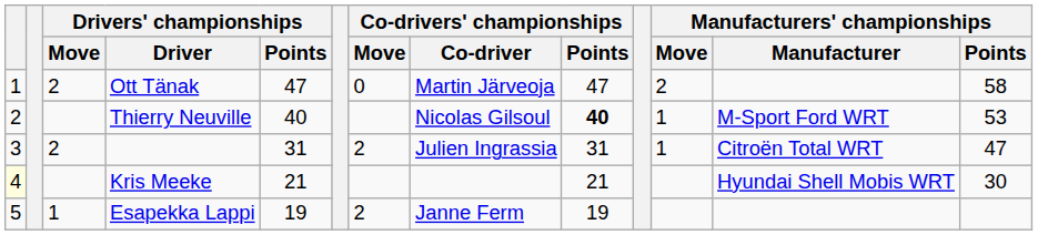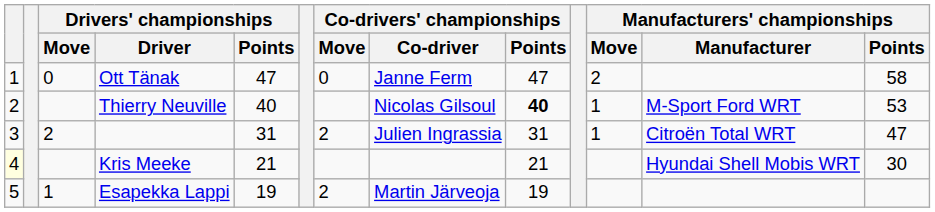Ott Tänak | Drivers' championships / Move: 2 -> 0
Ott Tänak | Co-drivers' championships / Co-driver: Martin Järveoja -> Janne Ferm
Esapekka Lappi | Co-drivers' championships / Co-driver: Janne Ferm -> Martin Järveoja
